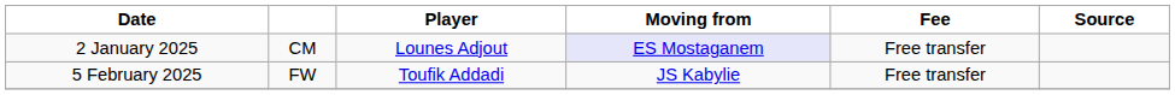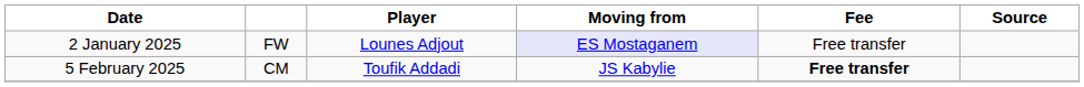2 January 2025 | column 2: CM -> FW
5 February 2025 | column 2: FW -> CM
5 February 2025 | Fee: normal -> bold
